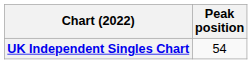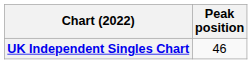UK Independent Singles Chart | Peak position: 54 -> 46
